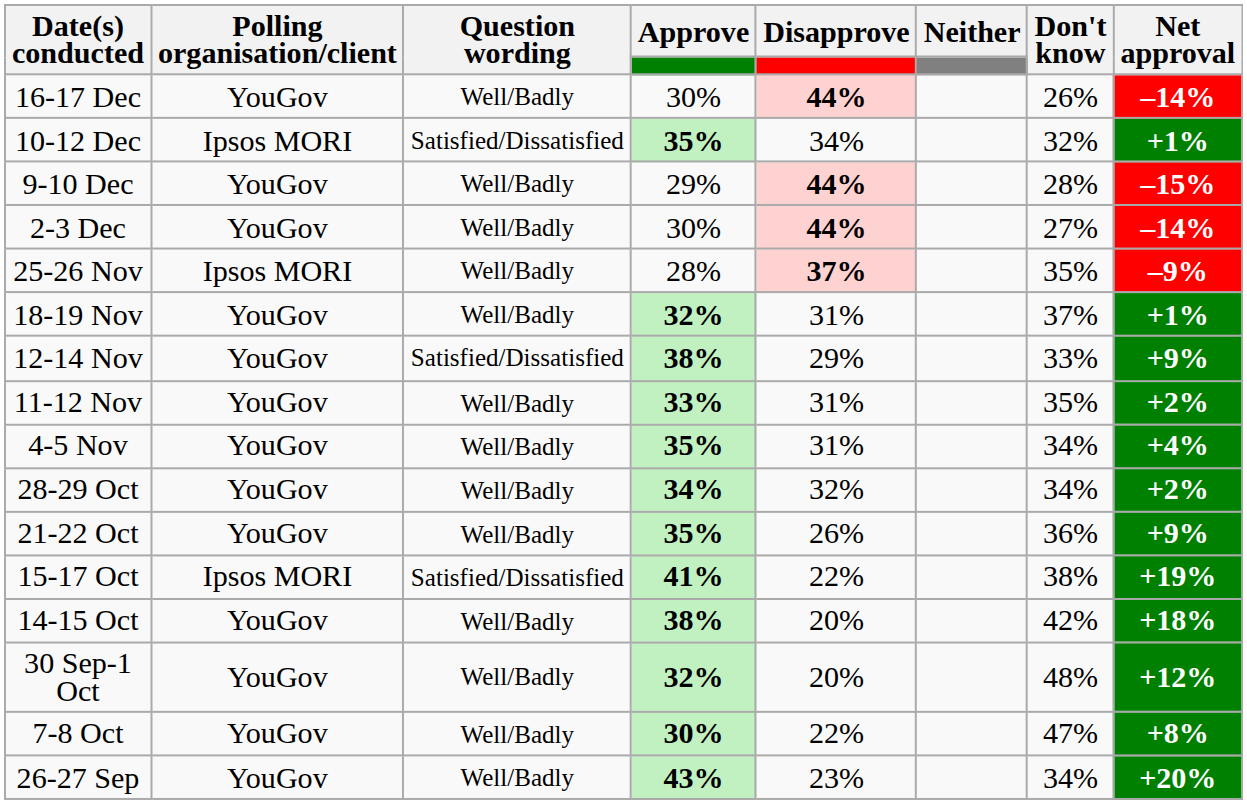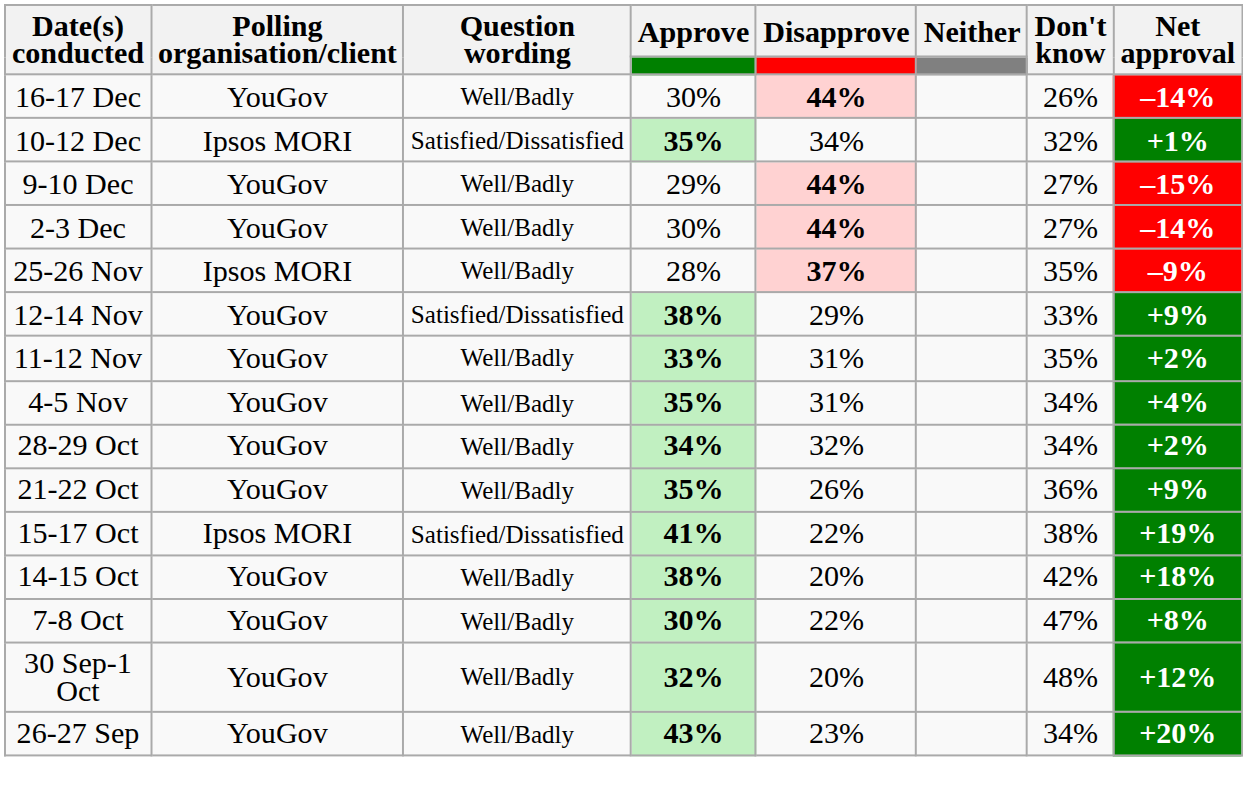9-10 Dec | Don't know: 28% -> 27%
- row: 18-19 Nov | YouGov | Well/Badly | 32% | 31% | 37% | +1%
rows swapped: 7-8 Oct <-> 30 Sep-1 Oct
